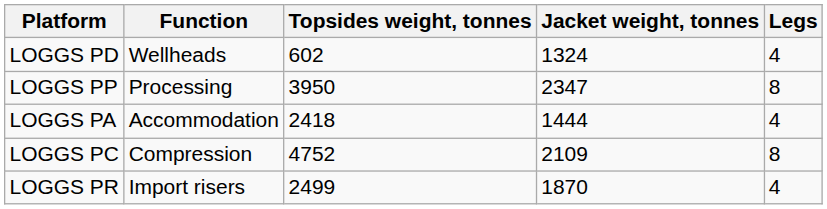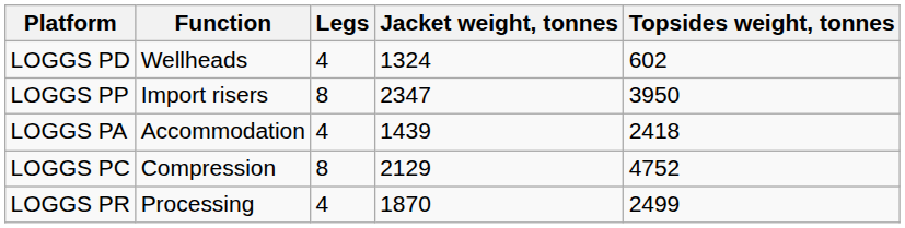columns swapped: Legs <-> Topsides weight, tonnes
LOGGS PP | Function: Processing -> Import risers
LOGGS PA | Jacket weight, tonnes: 1444 -> 1439
LOGGS PC | Jacket weight, tonnes: 2109 -> 2129
LOGGS PR | Function: Import risers -> Processing
